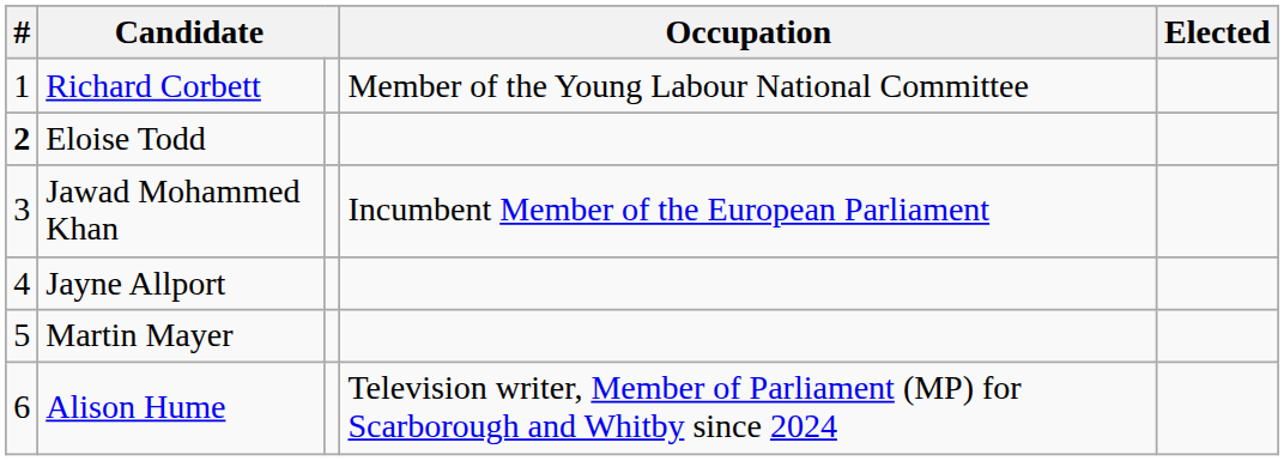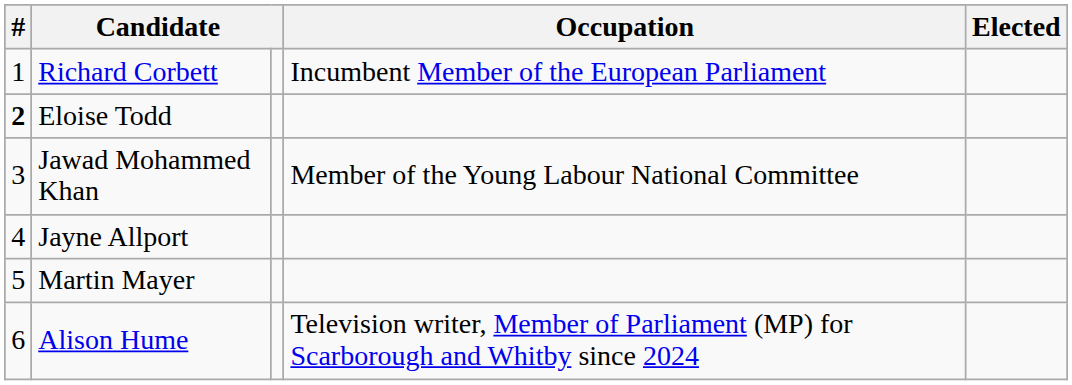Richard Corbett | Occupation: Member of the Young Labour National Committee -> Incumbent Member of the European Parliament
Jawad Mohammed Khan | Occupation: Incumbent Member of the European Parliament -> Member of the Young Labour National Committee
